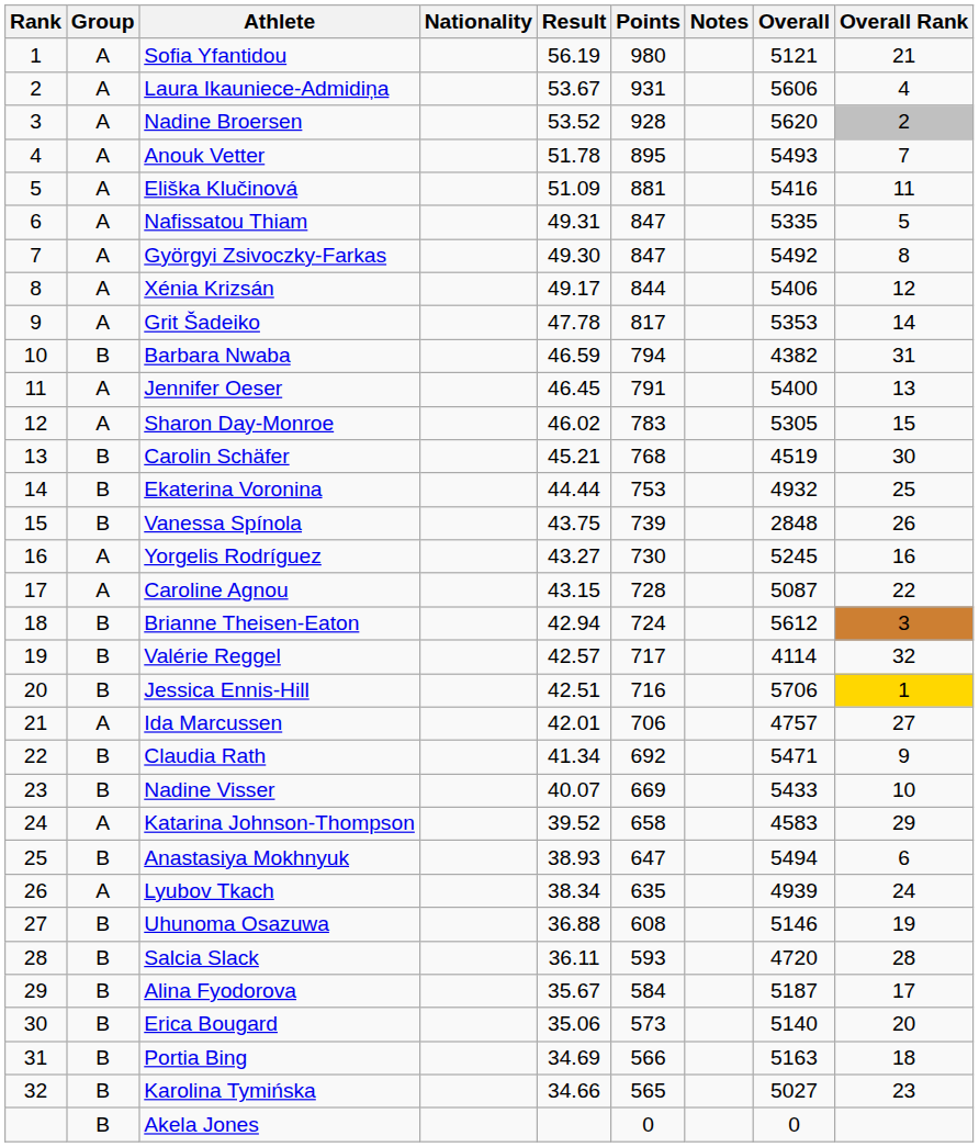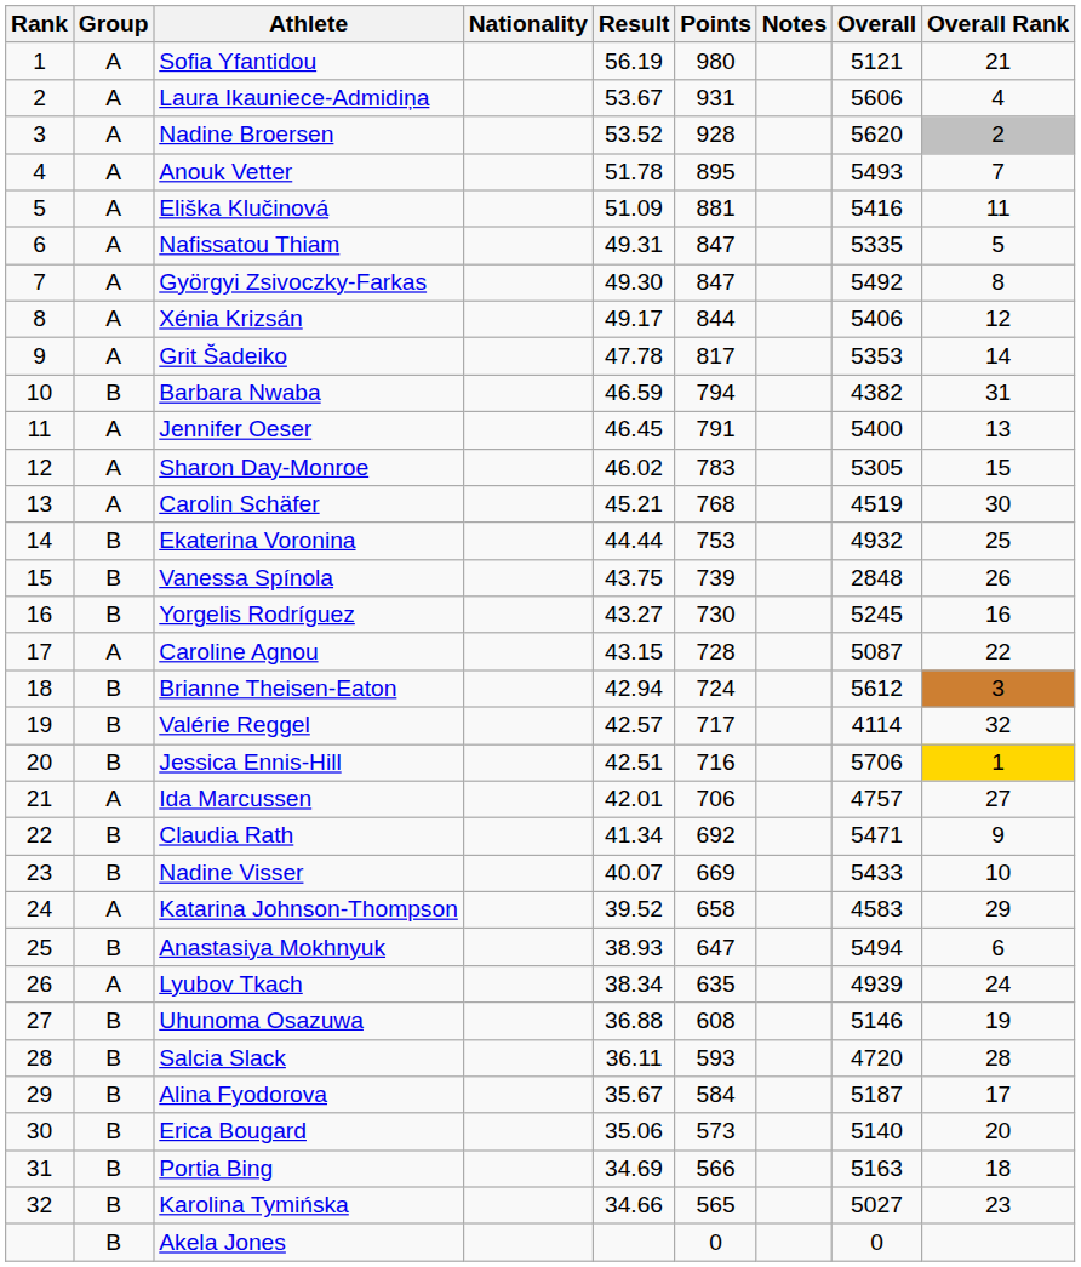Carolin Schäfer | Group: B -> A
Yorgelis Rodríguez | Group: A -> B
